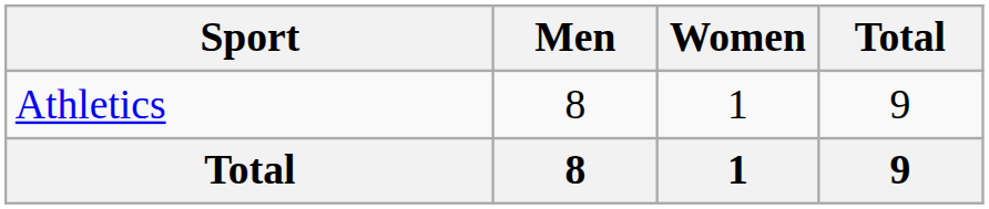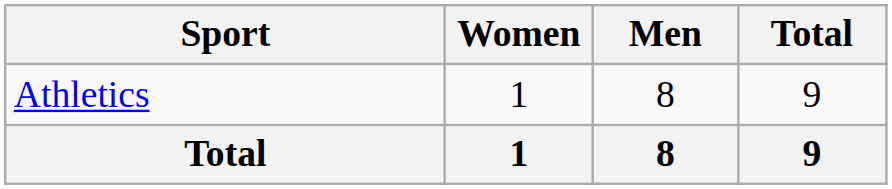columns swapped: Men <-> Women
